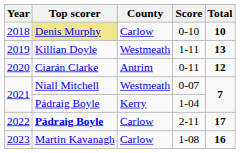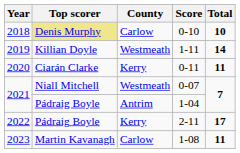1-11 | Total: 13 -> 14
0-11 | County: Antrim -> Kerry
0-11 | Total: 12 -> 11
1-04 | County: Kerry -> Antrim
2-11 | Top scorer: bold -> normal
2-11 | County: Carlow -> Kerry
1-08 | Total: 16 -> 11
